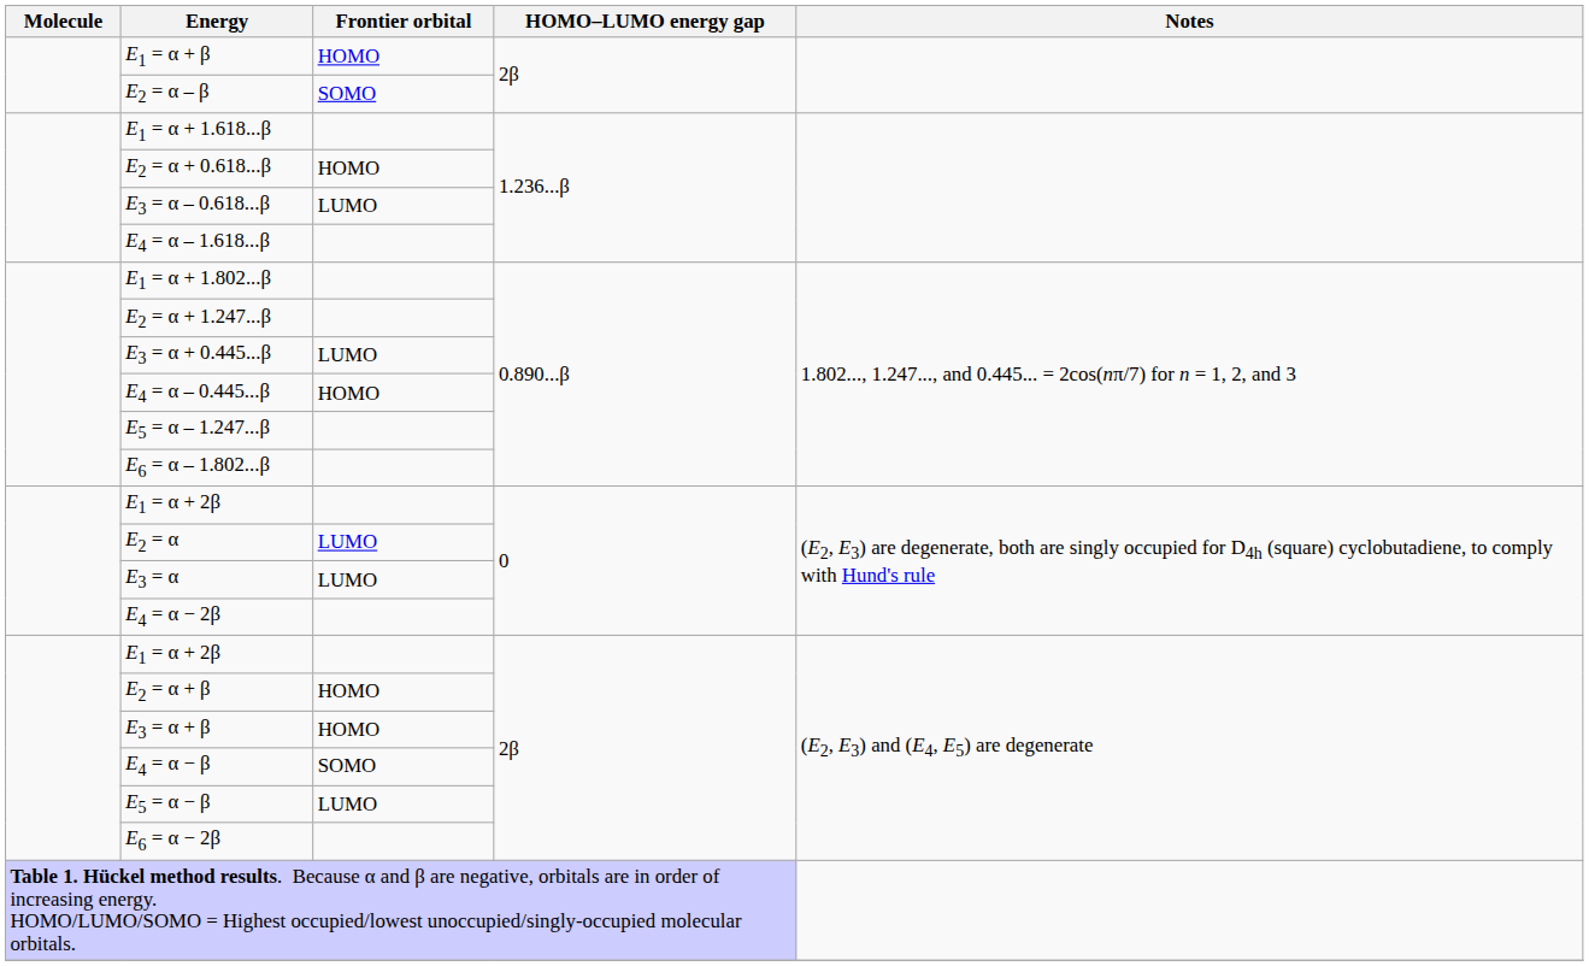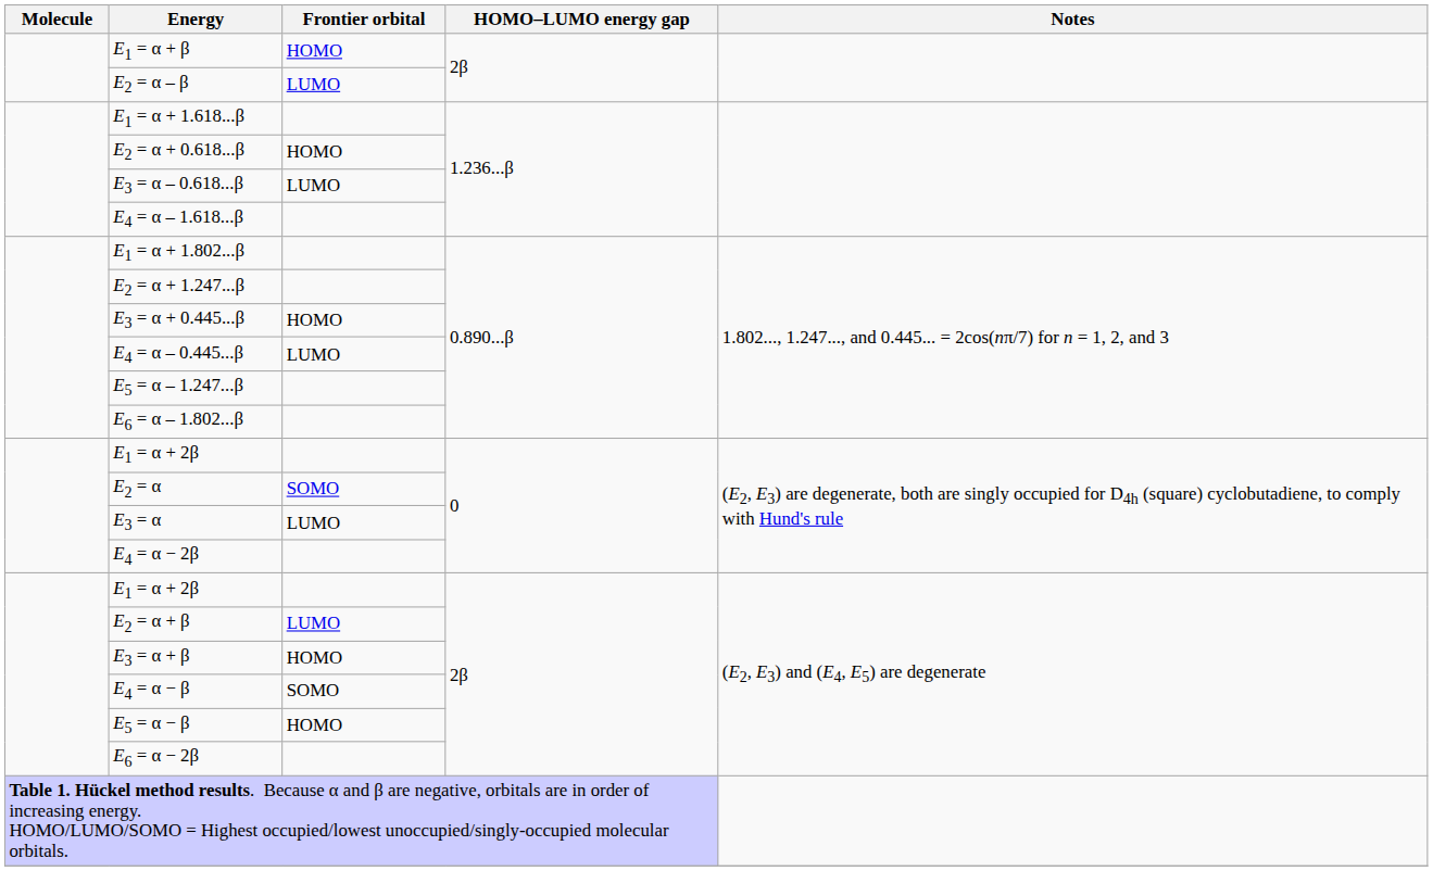E2 = α – β | Frontier orbital: SOMO -> LUMO
E3 = α + 0.445...β | Frontier orbital: LUMO -> HOMO
E4 = α – 0.445...β | Frontier orbital: HOMO -> LUMO
E2 = α | Frontier orbital: LUMO -> SOMO
E2 = α + β | Frontier orbital: HOMO -> LUMO
E5 = α − β | Frontier orbital: LUMO -> HOMO
